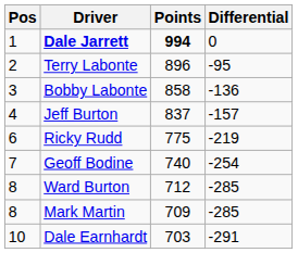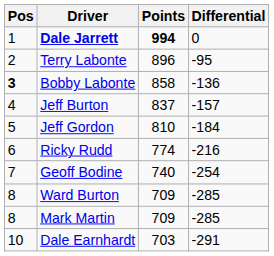Bobby Labonte | Pos: normal -> bold
+ row: 5 | Jeff Gordon | 810 | -184
Ricky Rudd | Points: 775 -> 774
Ricky Rudd | Differential: -219 -> -216
Ward Burton | Points: 712 -> 709
